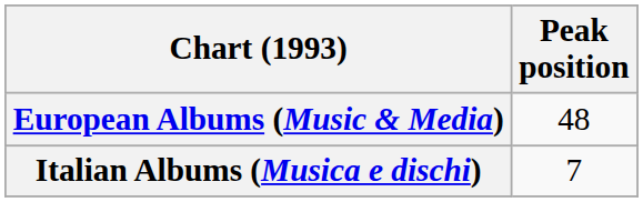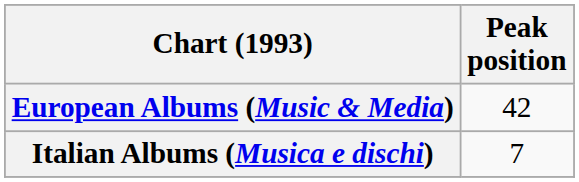European Albums (Music & Media) | Peak position: 48 -> 42
